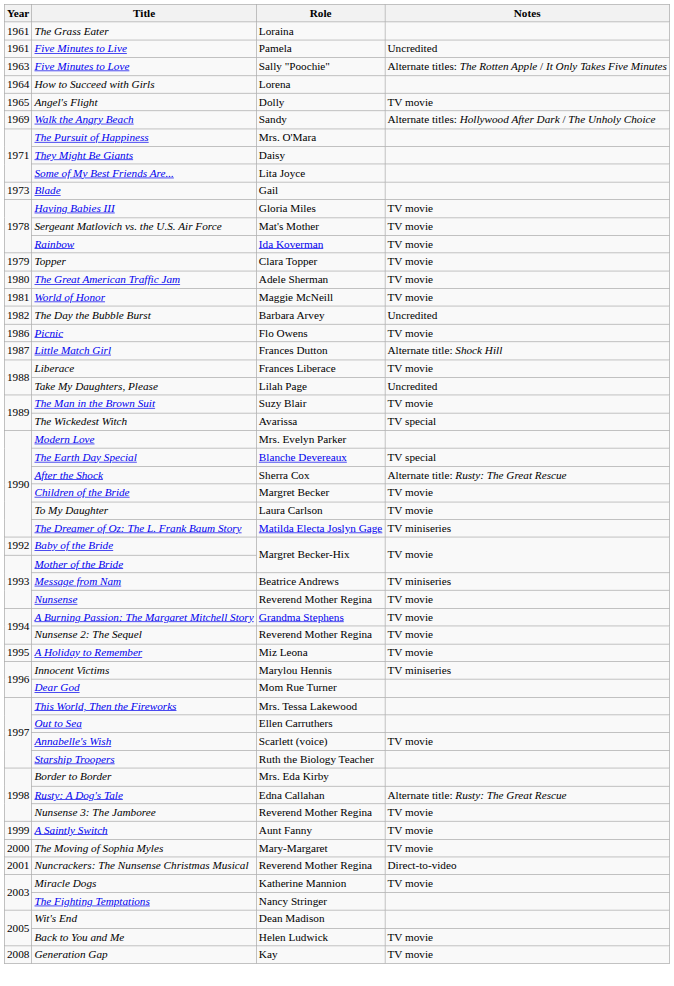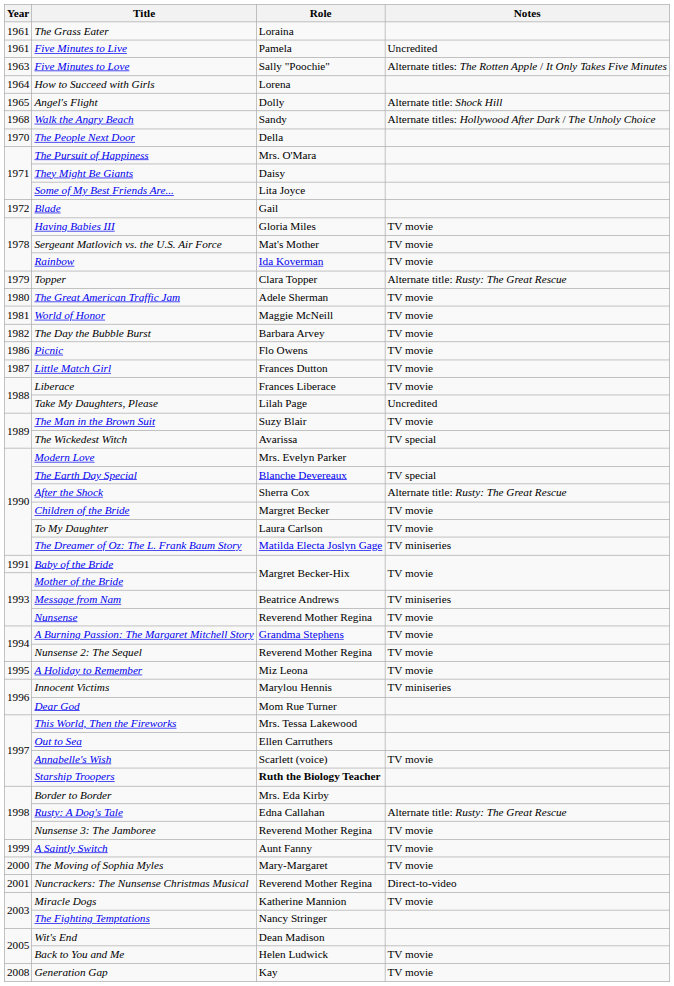Angel's Flight | Notes: TV movie -> Alternate title: Shock Hill
Walk the Angry Beach | Year: 1969 -> 1968
+ row: 1970 | The People Next Door | Della
Blade | Year: 1973 -> 1972
Topper | Notes: TV movie -> Alternate title: Rusty: The Great Rescue
The Day the Bubble Burst | Notes: Uncredited -> TV movie
Little Match Girl | Notes: Alternate title: Shock Hill -> TV movie
Baby of the Bride | Year: 1992 -> 1991
Starship Troopers | Role: normal -> bold
